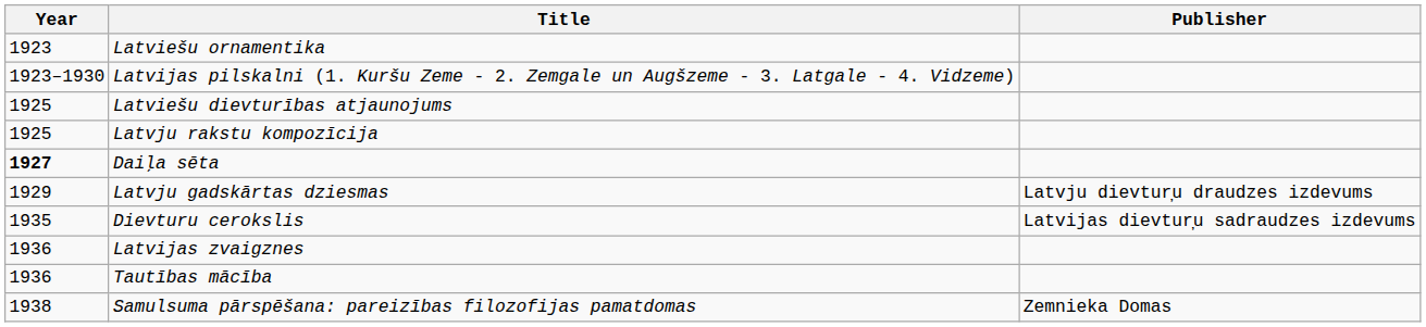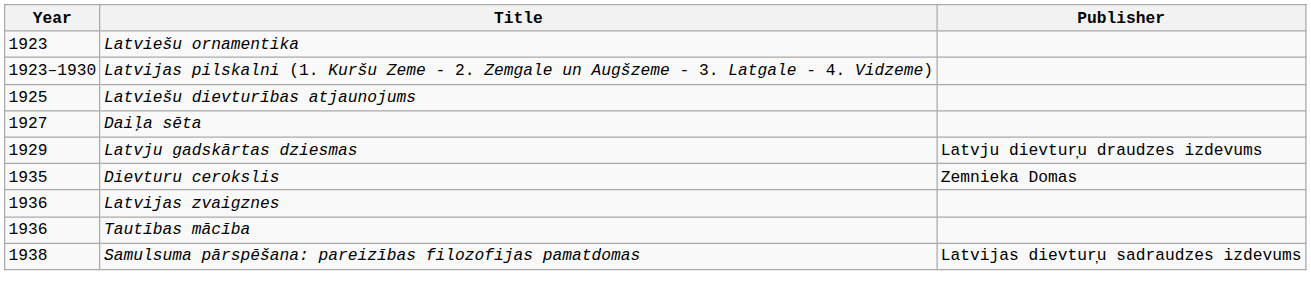- row: 1925 | Latvju rakstu kompozīcija
Daiļa sēta | Year: bold -> normal
Dievturu cerokslis | Publisher: Latvijas dievtur̦u sadraudzes izdevums -> Zemnieka Domas
Samulsuma pārspēšana: pareizības filozofijas pamatdomas | Publisher: Zemnieka Domas -> Latvijas dievtur̦u sadraudzes izdevums
